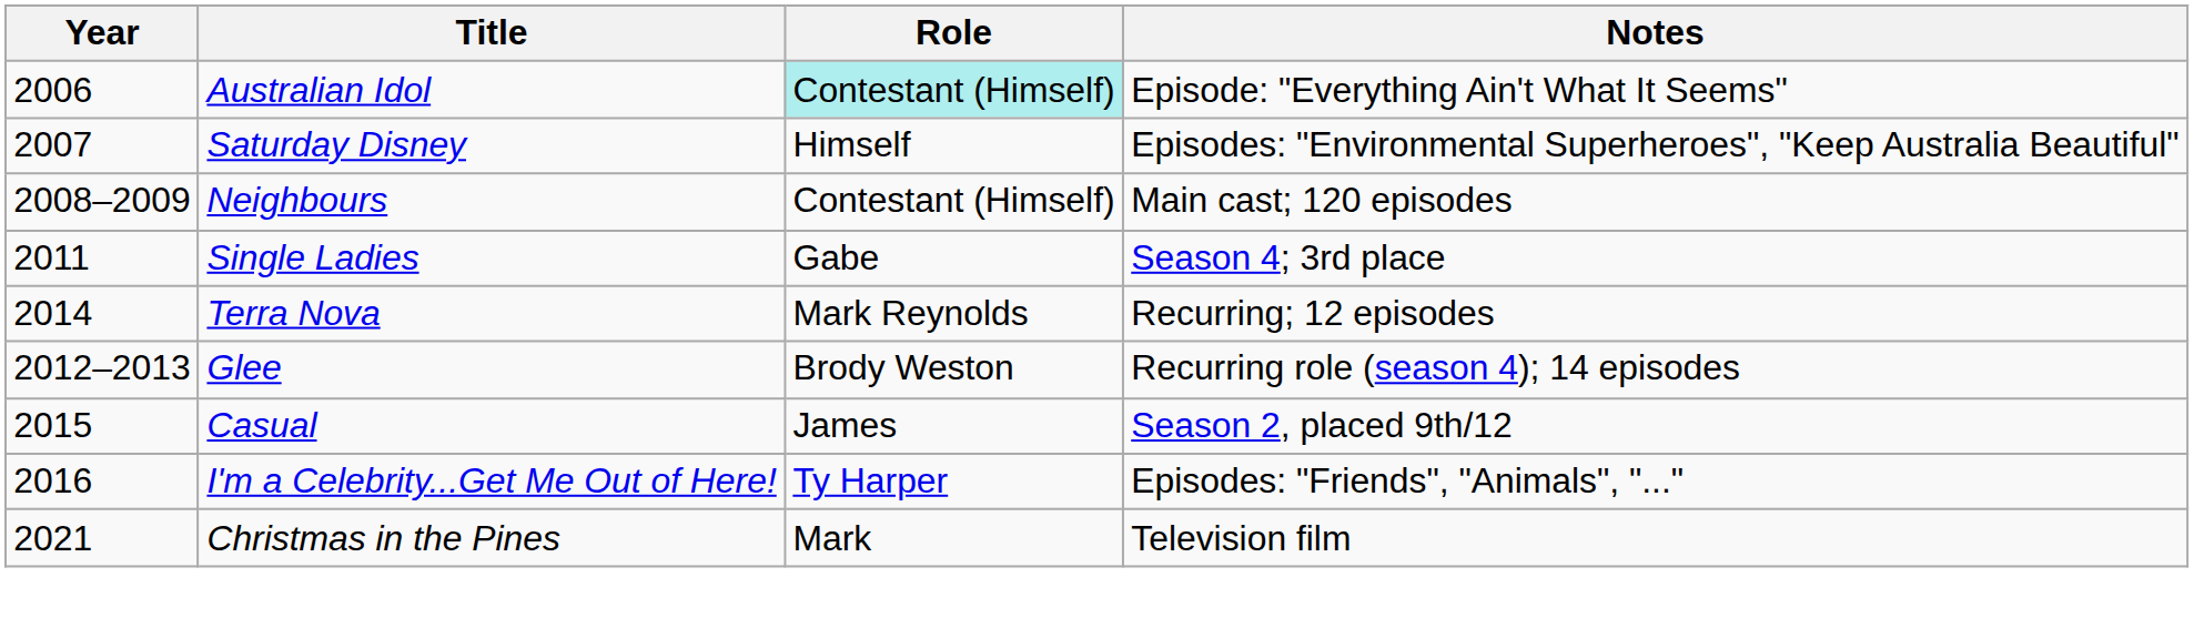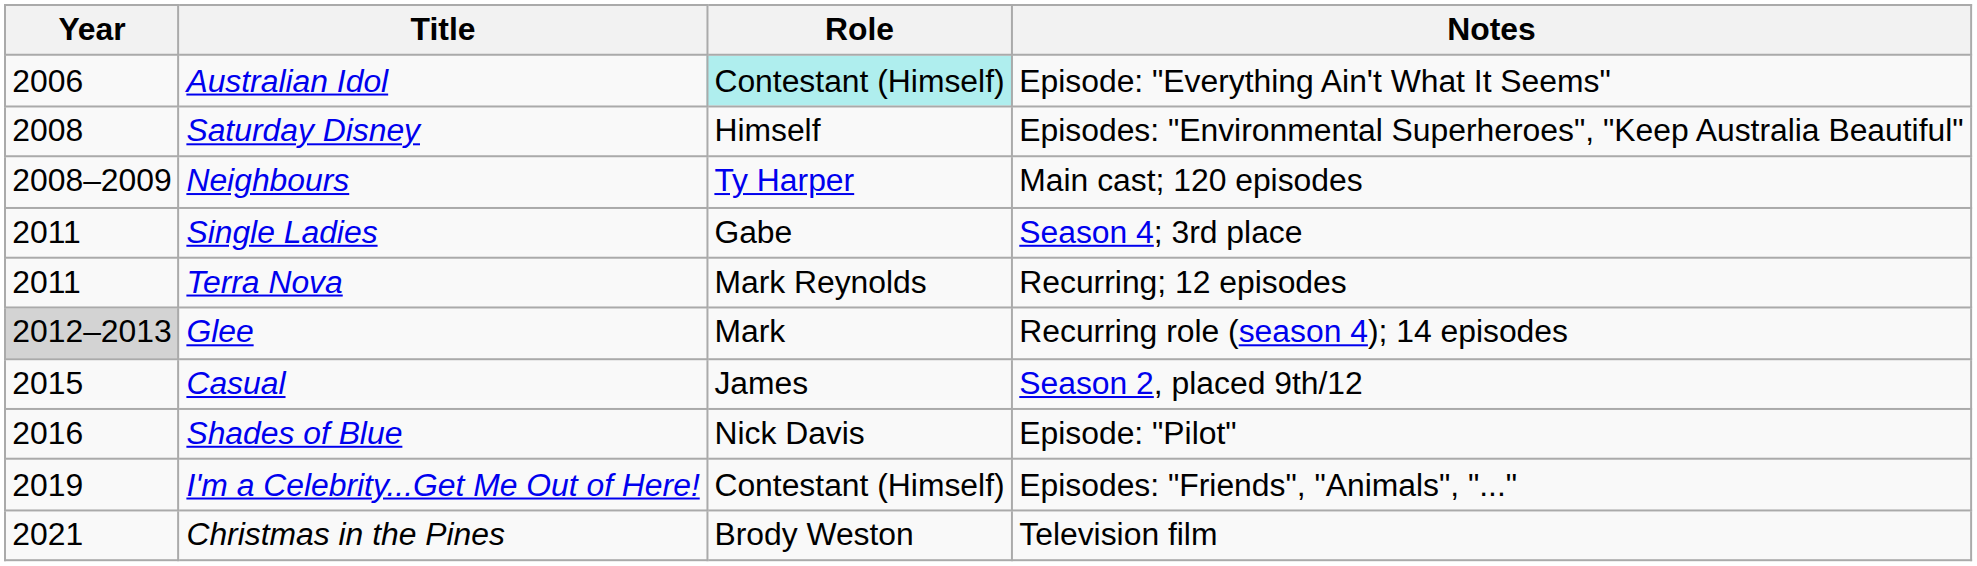Saturday Disney | Year: 2007 -> 2008
Neighbours | Role: Contestant (Himself) -> Ty Harper
Terra Nova | Year: 2014 -> 2011
Glee | Year: no background -> lightgrey background
Glee | Role: Brody Weston -> Mark
+ row: 2016 | Shades of Blue | Nick Davis | Episode: "Pilot"
I'm a Celebrity...Get Me Out of Here! | Year: 2016 -> 2019
I'm a Celebrity...Get Me Out of Here! | Role: Ty Harper -> Contestant (Himself)
Christmas in the Pines | Role: Mark -> Brody Weston
